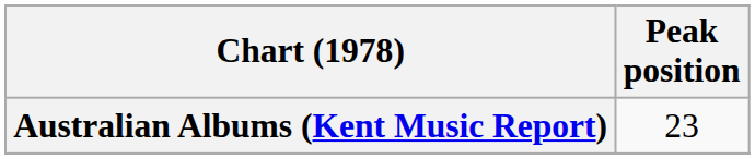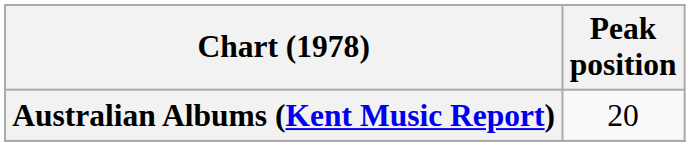Australian Albums (Kent Music Report) | Peak position: 23 -> 20
